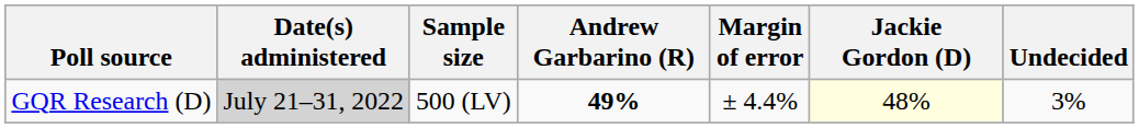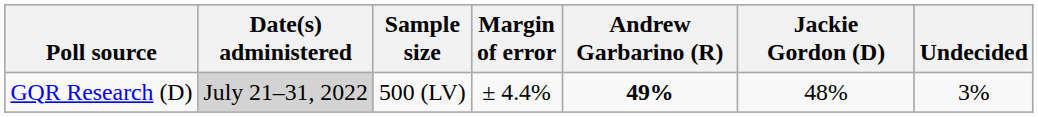columns swapped: Margin of error <-> Andrew Garbarino (R)
GQR Research (D) | Jackie Gordon (D): lightyellow background -> no background
